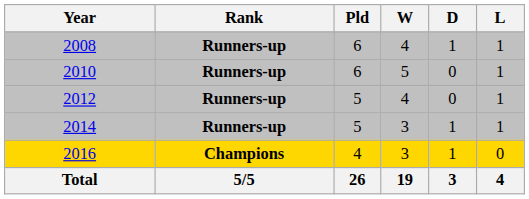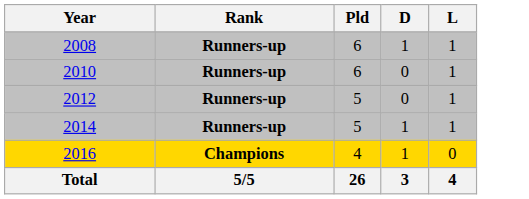- column: W | 4 | 5 | 4 | 3 | 3 | 19
